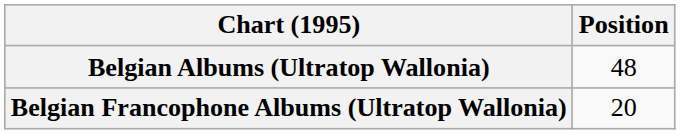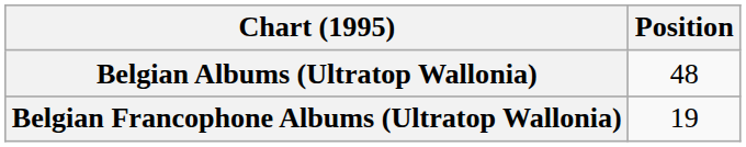Belgian Francophone Albums (Ultratop Wallonia) | Position: 20 -> 19
